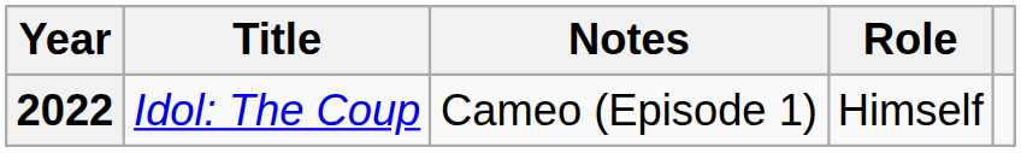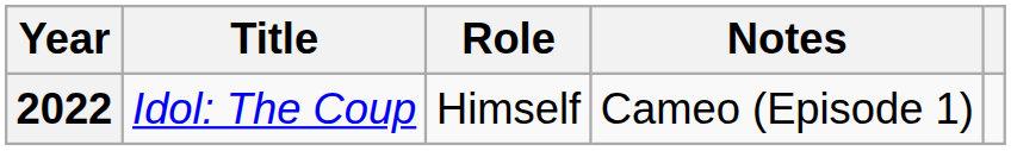columns swapped: Role <-> Notes
